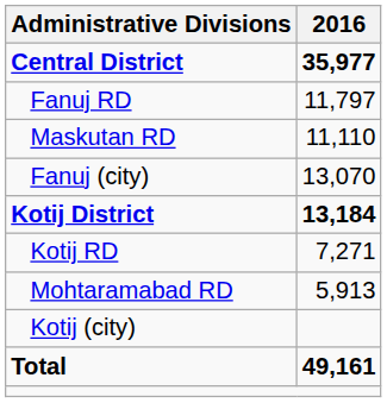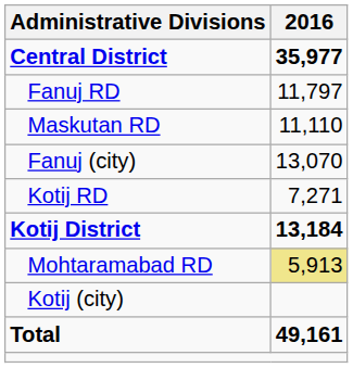rows swapped: Kotij District <-> Kotij RD
Mohtaramabad RD | 2016: no background -> khaki background
